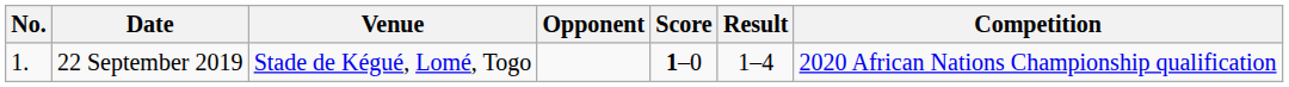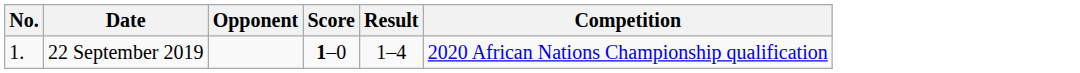- column: Venue | Stade de Kégué, Lomé, Togo
